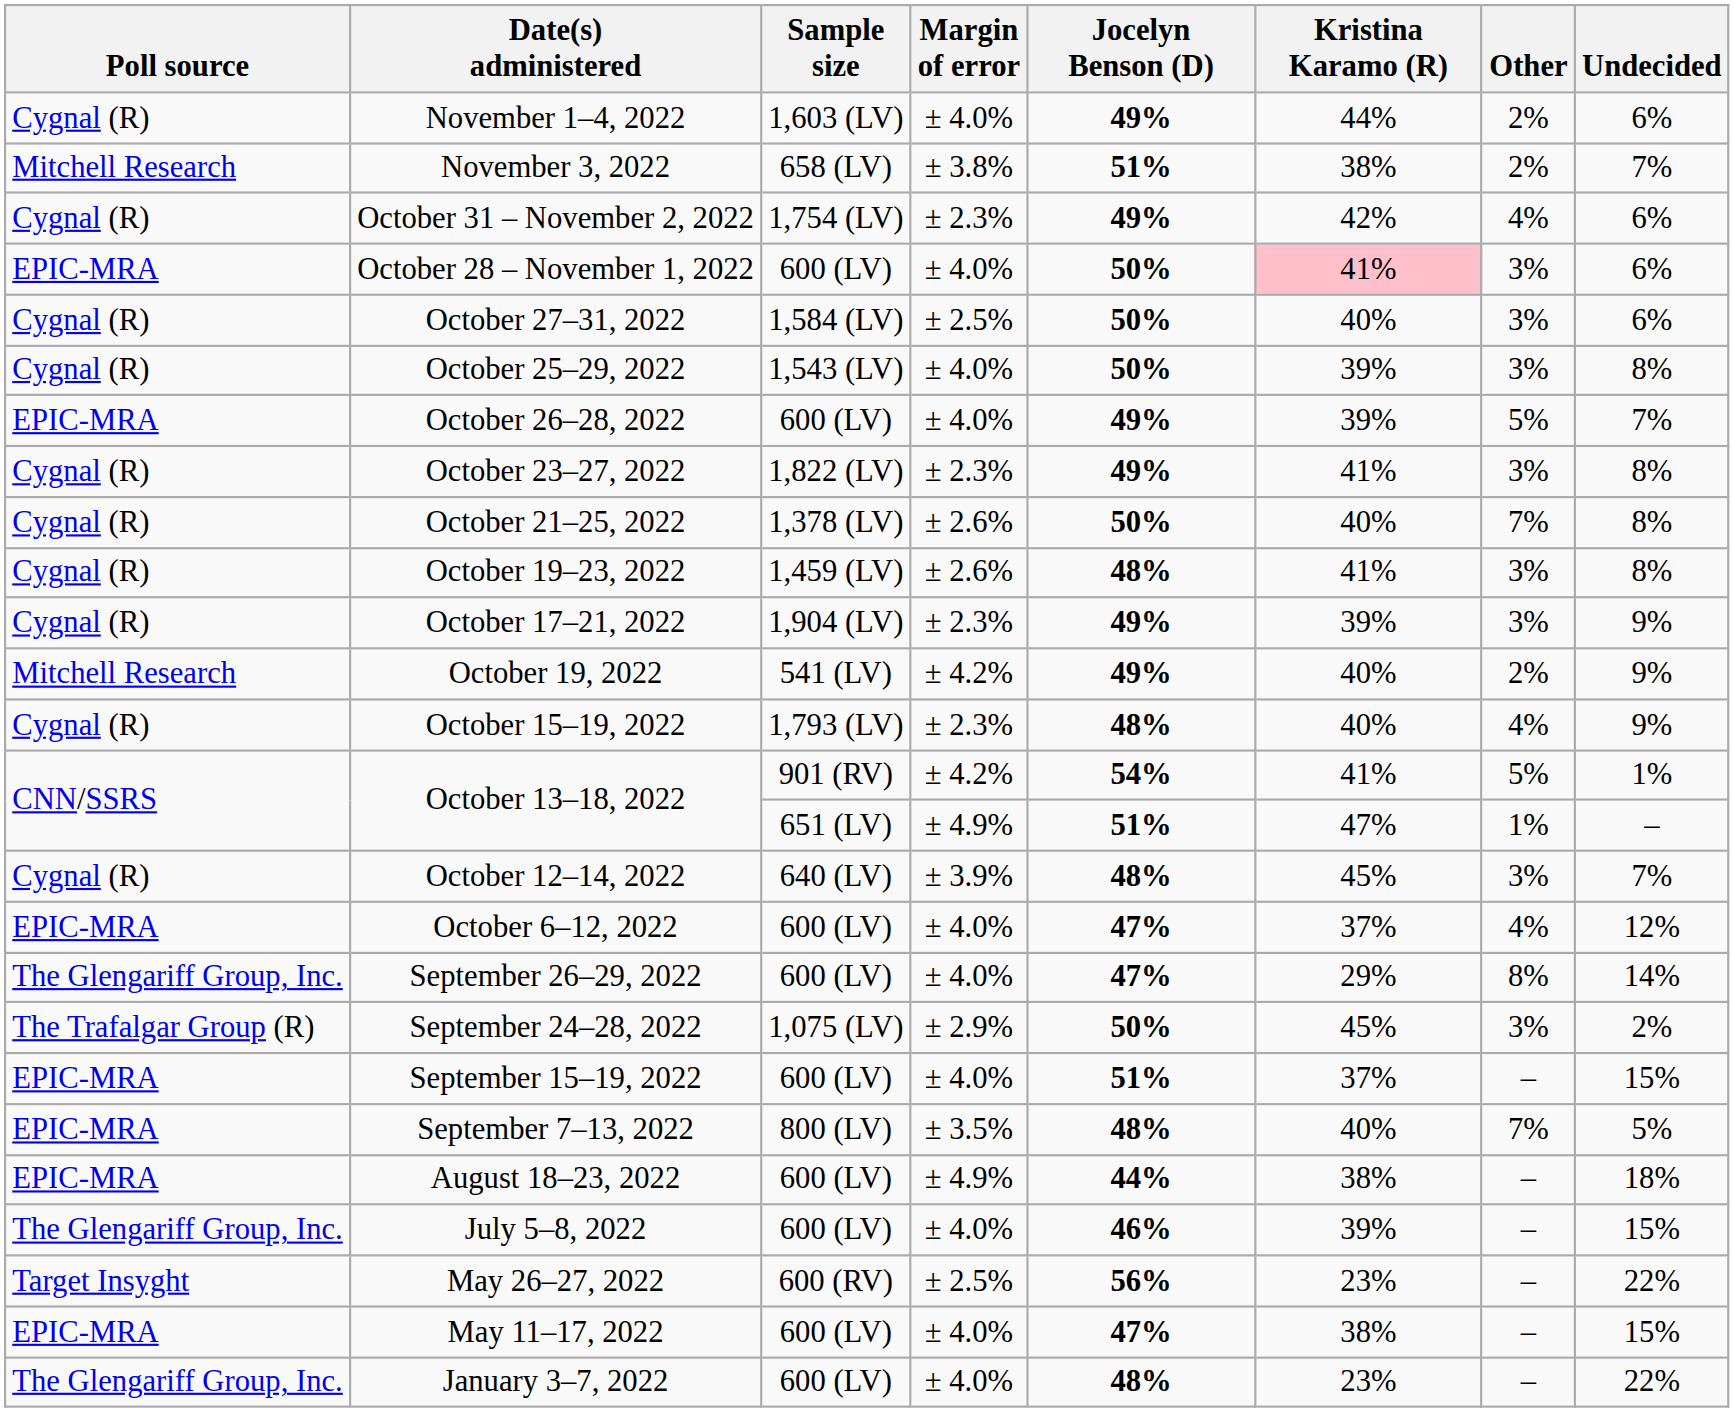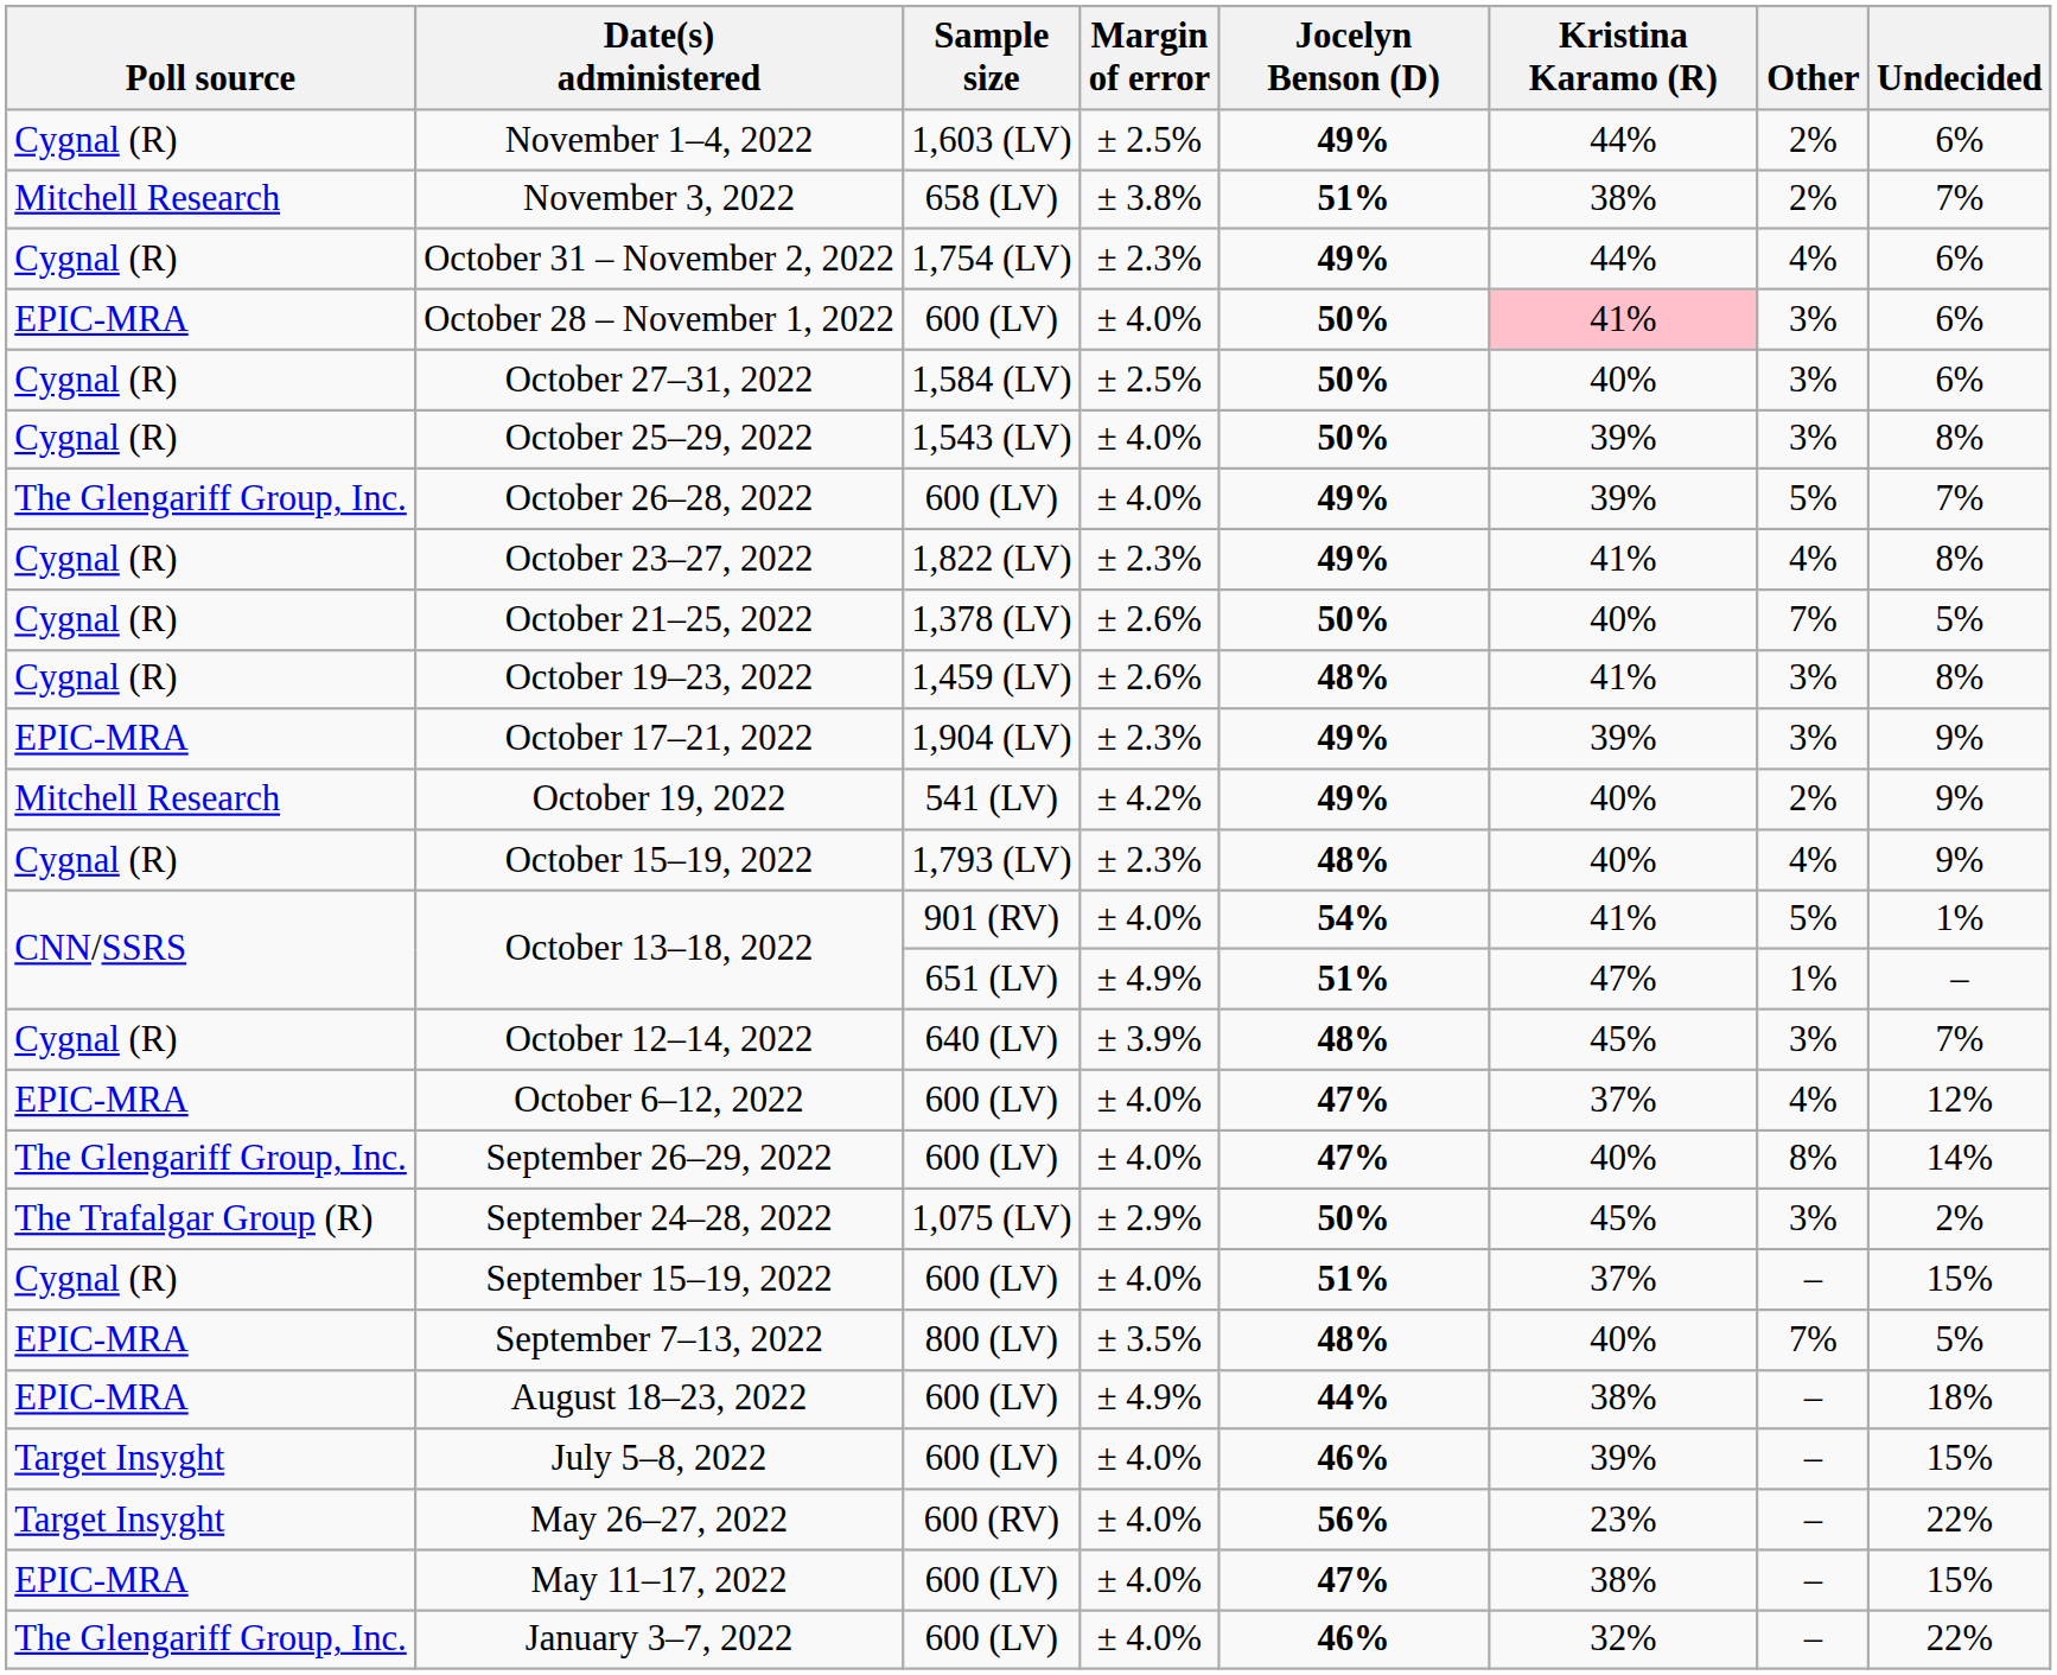November 1–4, 2022 | Margin of error: ± 4.0% -> ± 2.5%
October 31 – November 2, 2022 | Kristina Karamo (R): 42% -> 44%
October 26–28, 2022 | Poll source: EPIC-MRA -> The Glengariff Group, Inc.
October 23–27, 2022 | Other: 3% -> 4%
October 21–25, 2022 | Undecided: 8% -> 5%
October 17–21, 2022 | Poll source: Cygnal (R) -> EPIC-MRA
October 13–18, 2022 / 901 (RV) | Margin of error: ± 4.2% -> ± 4.0%
September 26–29, 2022 | Kristina Karamo (R): 29% -> 40%
September 15–19, 2022 | Poll source: EPIC-MRA -> Cygnal (R)
July 5–8, 2022 | Poll source: The Glengariff Group, Inc. -> Target Insyght
May 26–27, 2022 | Margin of error: ± 2.5% -> ± 4.0%
January 3–7, 2022 | Jocelyn Benson (D): 48% -> 46%
January 3–7, 2022 | Kristina Karamo (R): 23% -> 32%
